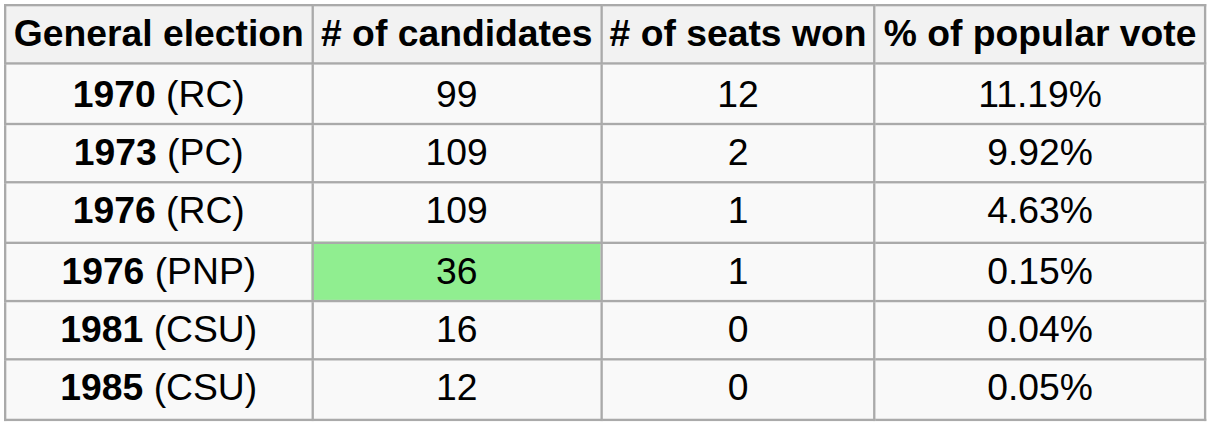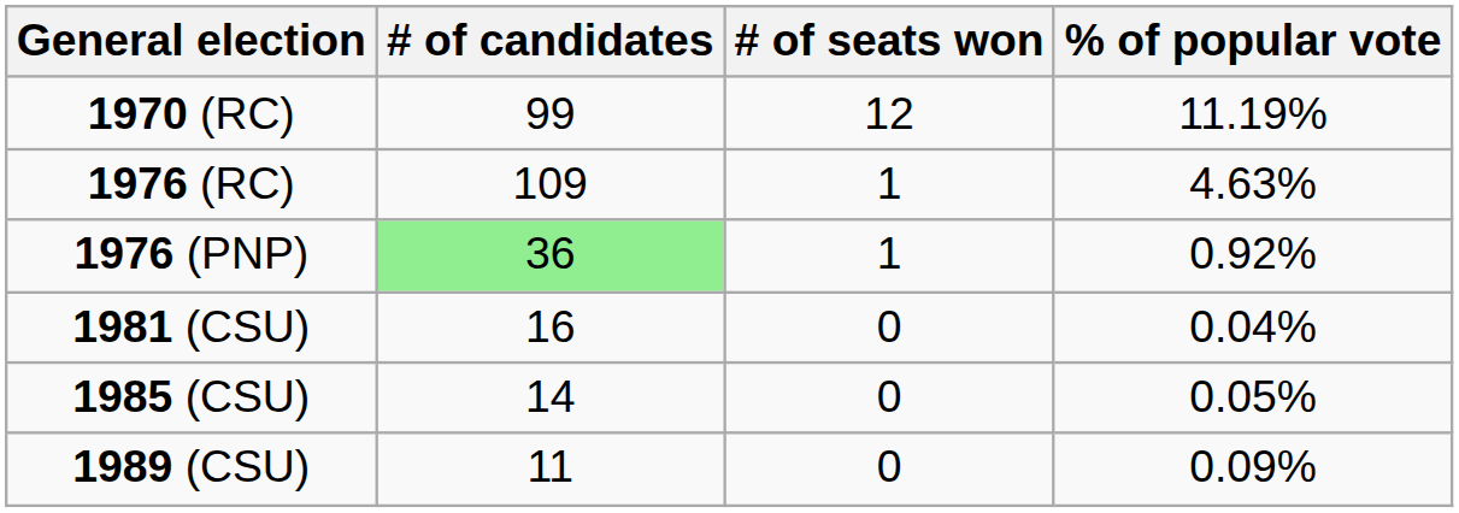- row: 1973 (PC) | 109 | 2 | 9.92%
1976 (PNP) | % of popular vote: 0.15% -> 0.92%
1985 (CSU) | # of candidates: 12 -> 14
+ row: 1989 (CSU) | 11 | 0 | 0.09%
